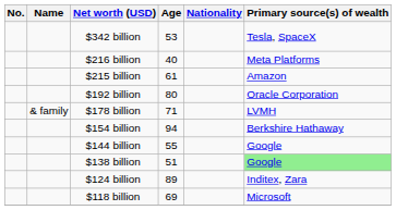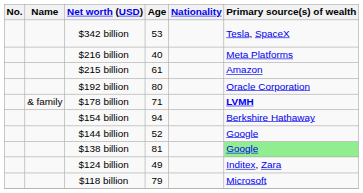$178 billion | Primary source(s) of wealth: normal -> bold
$144 billion | Age: 55 -> 52
$138 billion | Age: 51 -> 81
$124 billion | Age: 89 -> 49
$118 billion | Age: 69 -> 79
